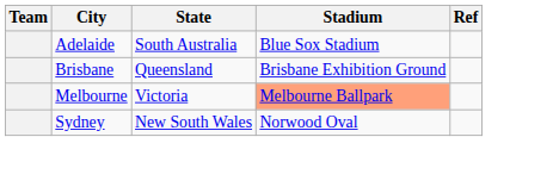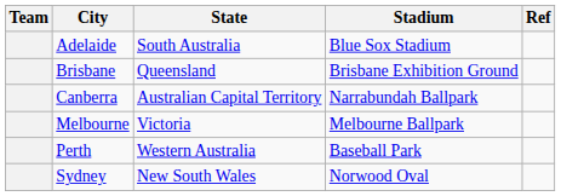+ row: Canberra | Australian Capital Territory | Narrabundah Ballpark
Melbourne | Stadium: lightsalmon background -> no background
+ row: Perth | Western Australia | Baseball Park
